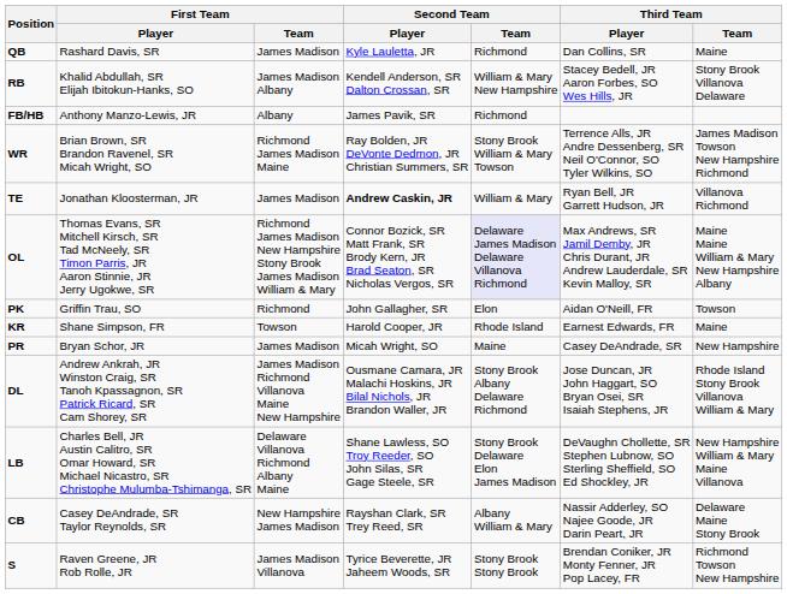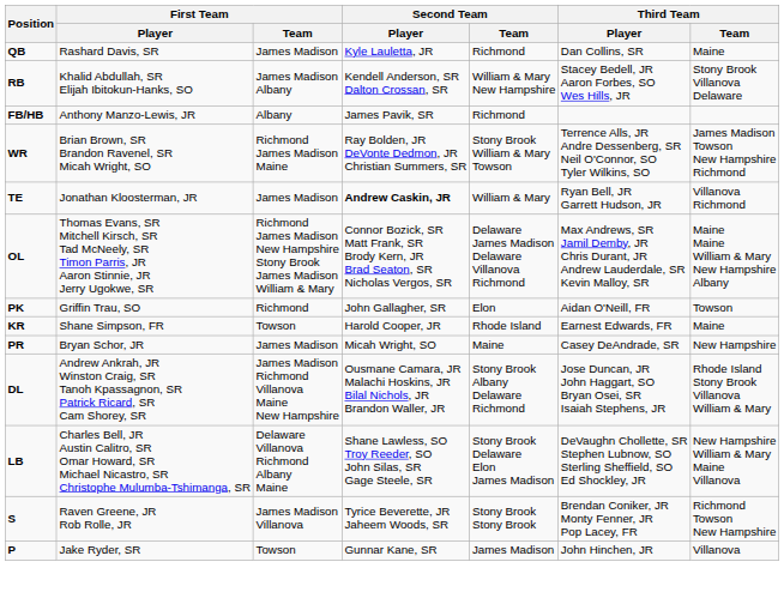OL | Second Team / Team: lavender background -> no background
- row: CB | Casey DeAndrade, SR Taylor Reynolds, SR | New Hampshire James Madison | Rayshan Clark, SR Trey Reed, SR | Albany William & Mary | Nassir Adderley, SO Najee Goode, JR Darin Peart, JR | Delaware Maine Stony Brook
+ row: P | Jake Ryder, SR | Towson | Gunnar Kane, SR | James Madison | John Hinchen, JR | Villanova
